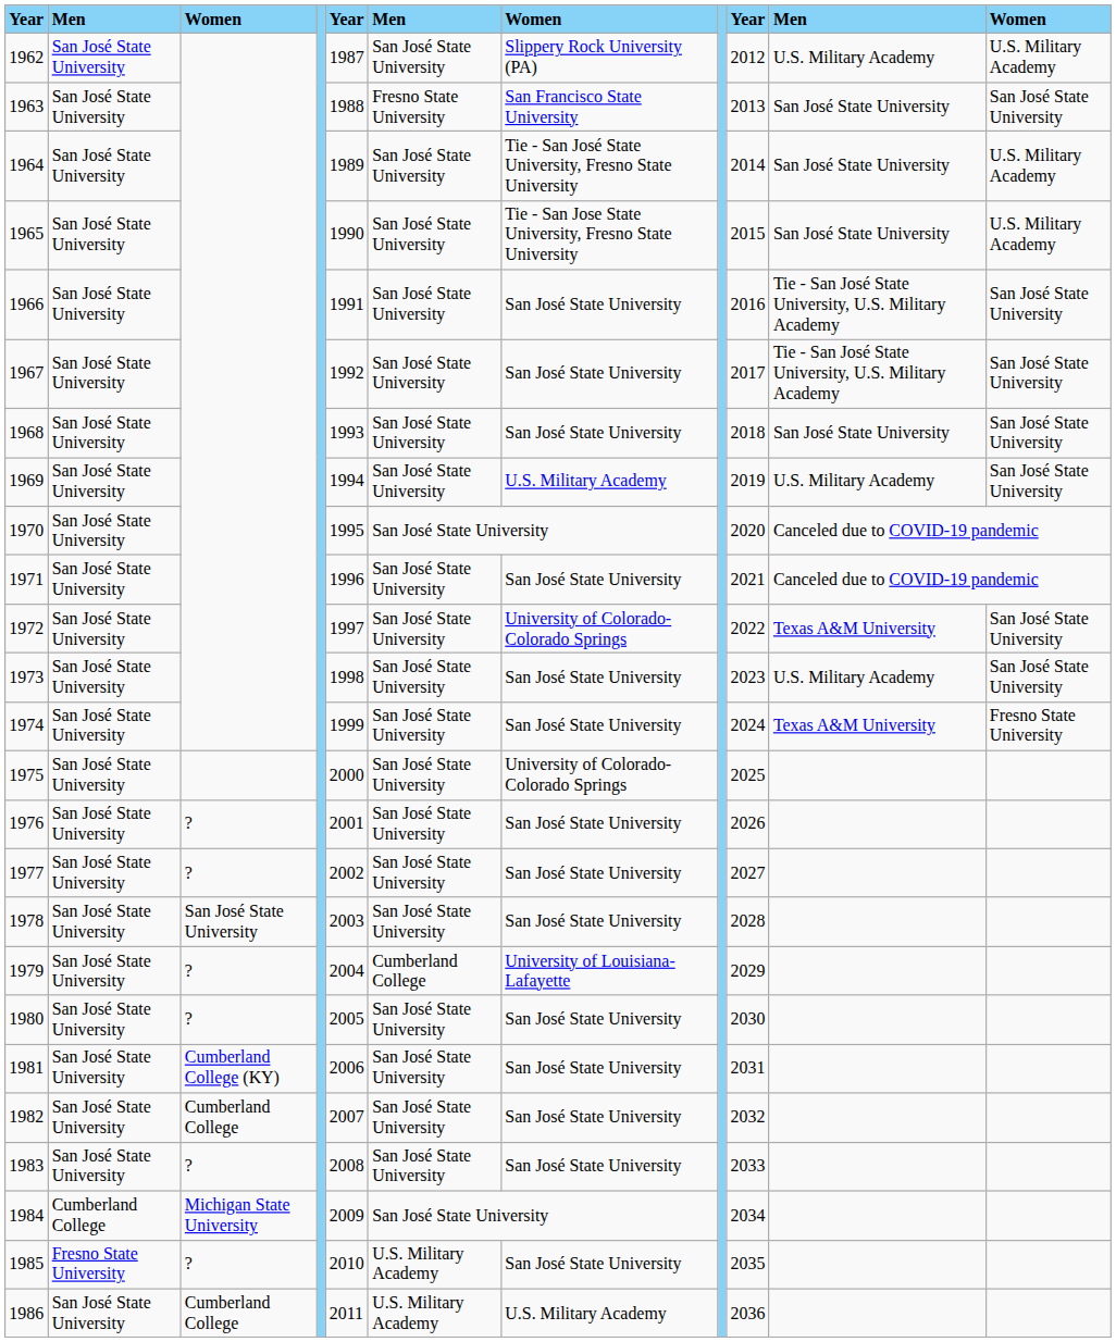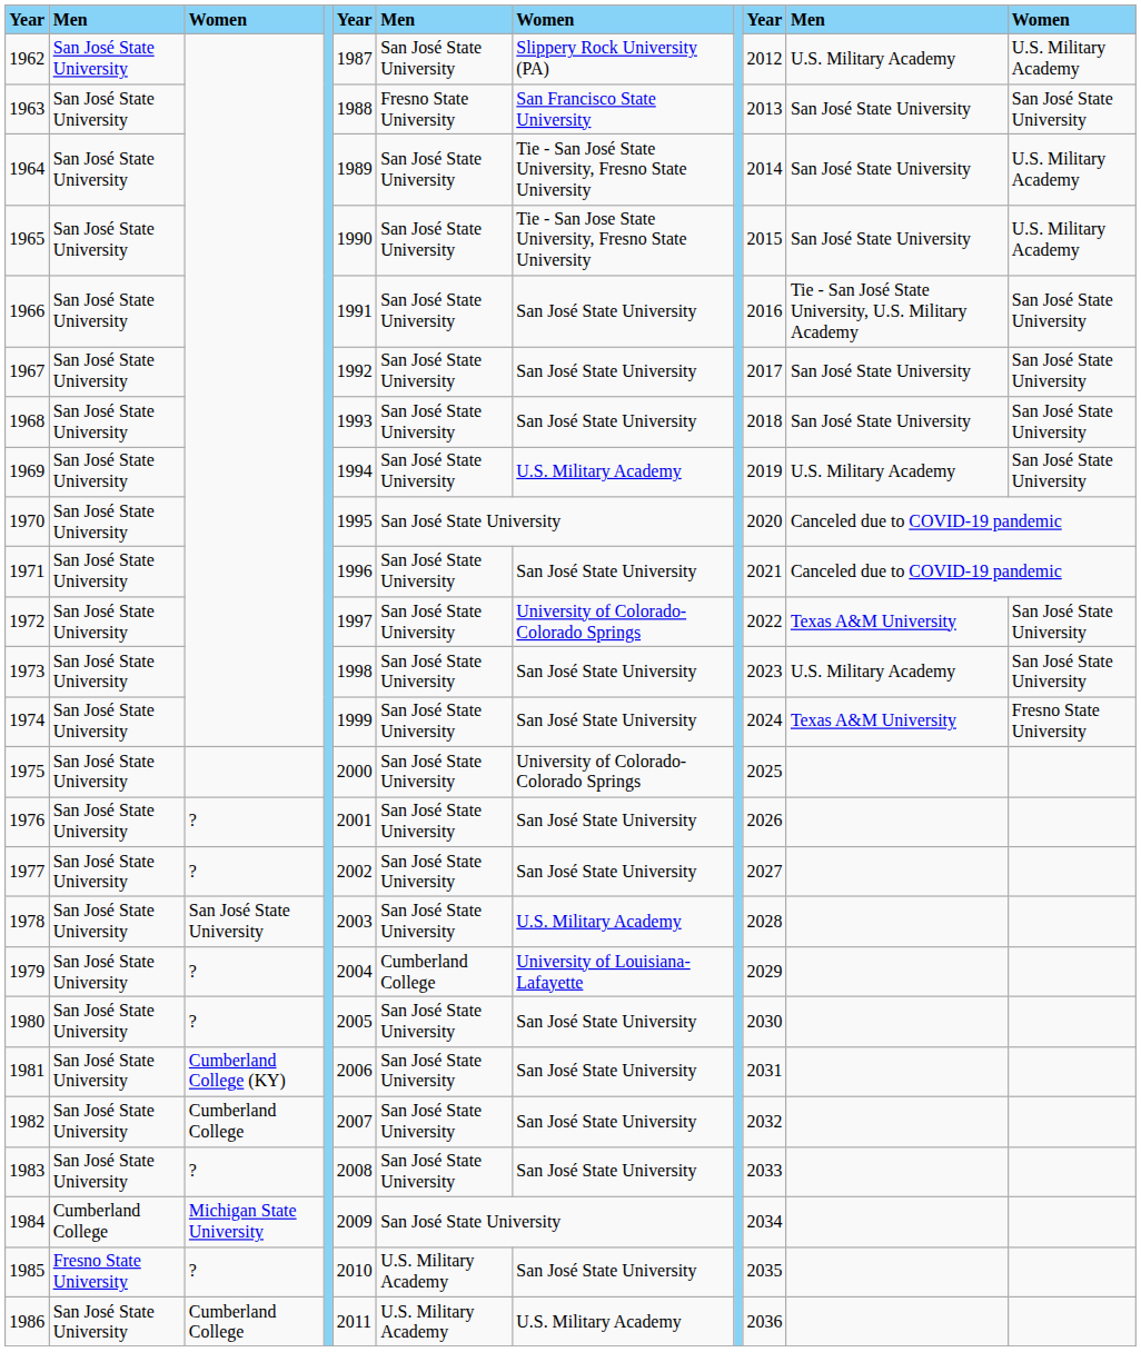1967 | column 10: Tie - San José State University, U.S. Military Academy -> San José State University
1978 | column 7: San José State University -> U.S. Military Academy
